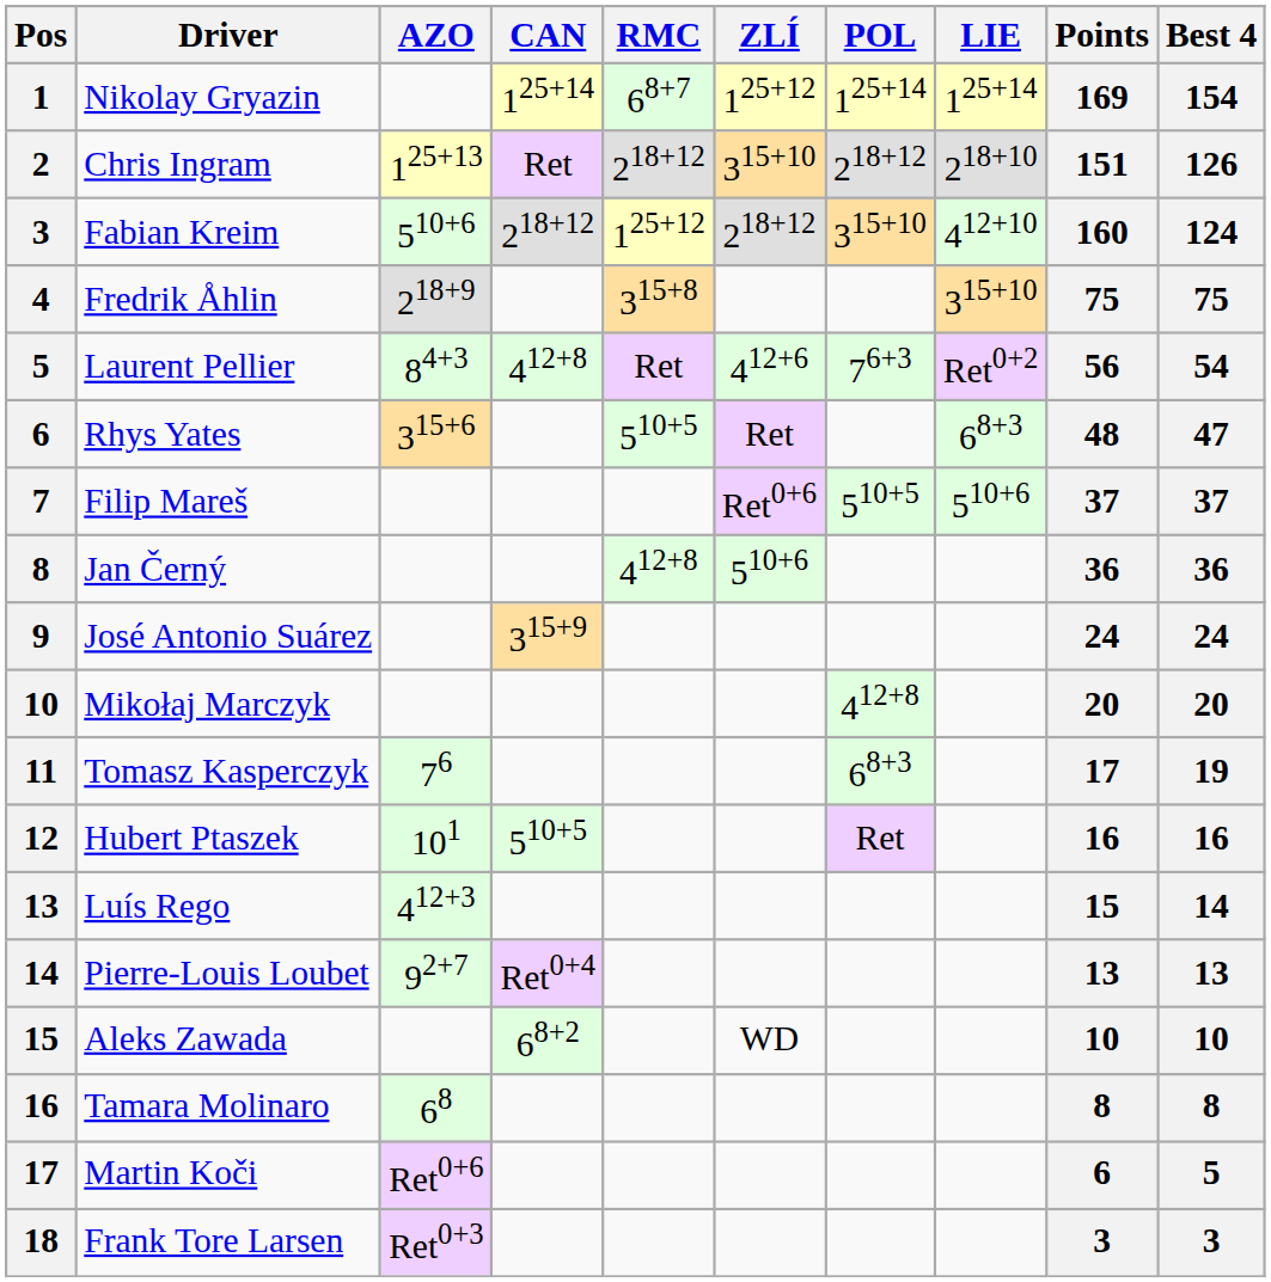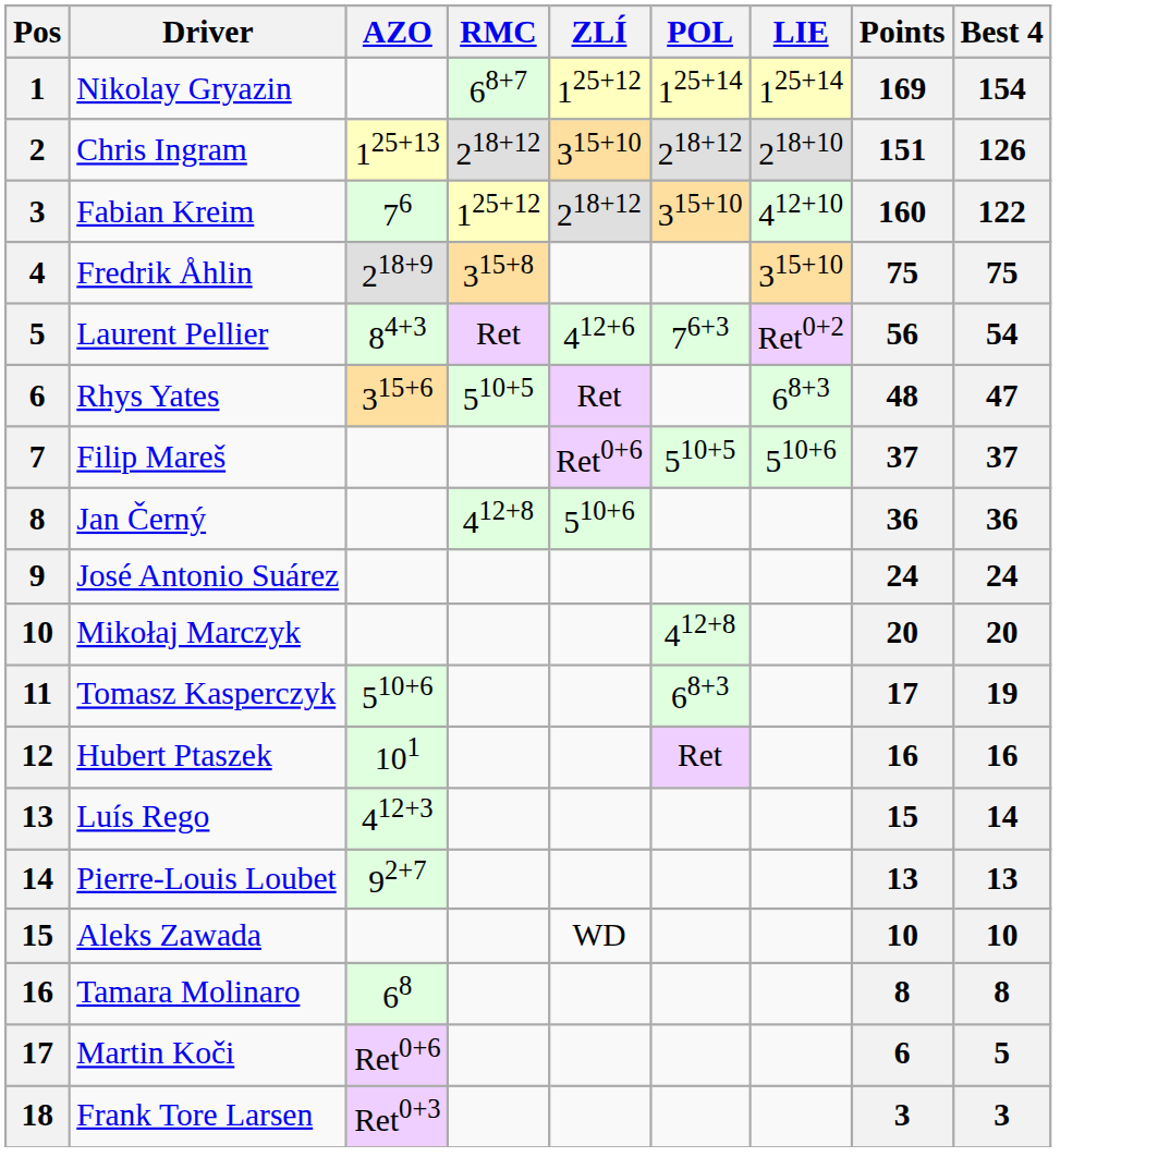- column: CAN | 125+14 | Ret | 218+12 | 412+8 | 315+9 | 510+5 | Ret0+4 | 68+2
Fabian Kreim | AZO: 510+6 -> 76
Fabian Kreim | Best 4: 124 -> 122
Tomasz Kasperczyk | AZO: 76 -> 510+6
